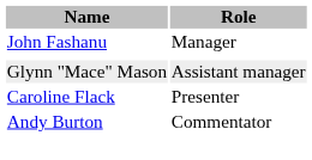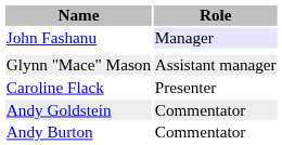John Fashanu | Role: no background -> lavender background
+ row: Andy Goldstein | Commentator
